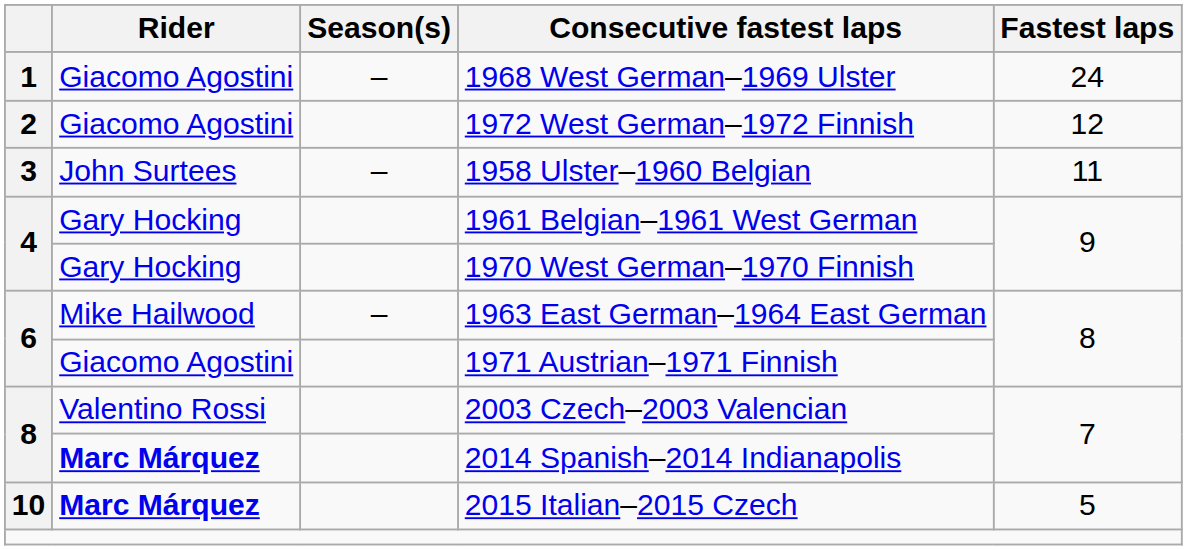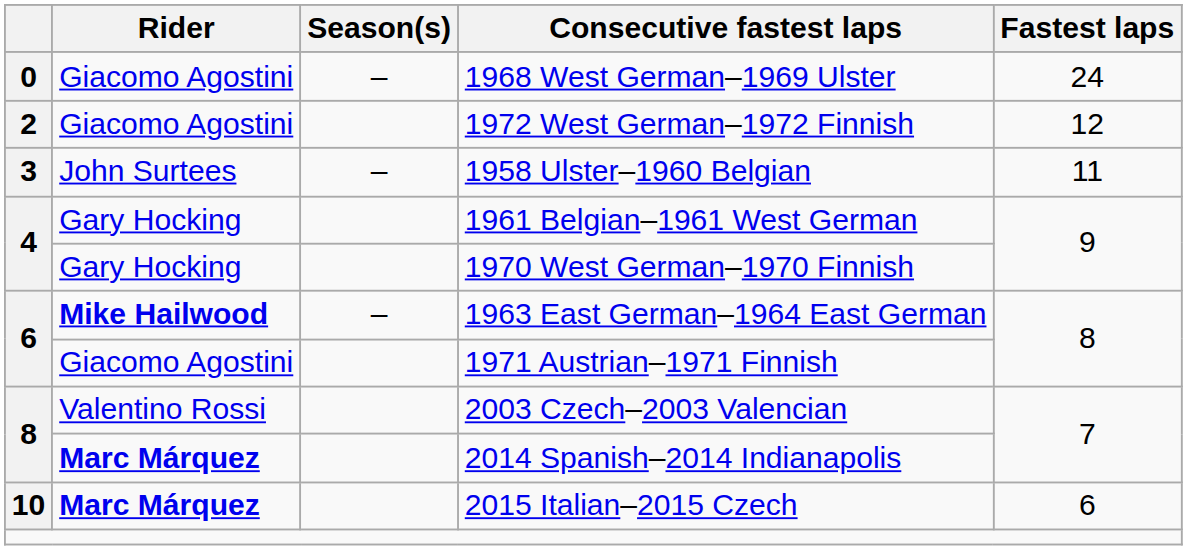1968 West German–1969 Ulster | column 1: 1 -> 0
1963 East German–1964 East German | Rider: normal -> bold
2015 Italian–2015 Czech | Fastest laps: 5 -> 6
